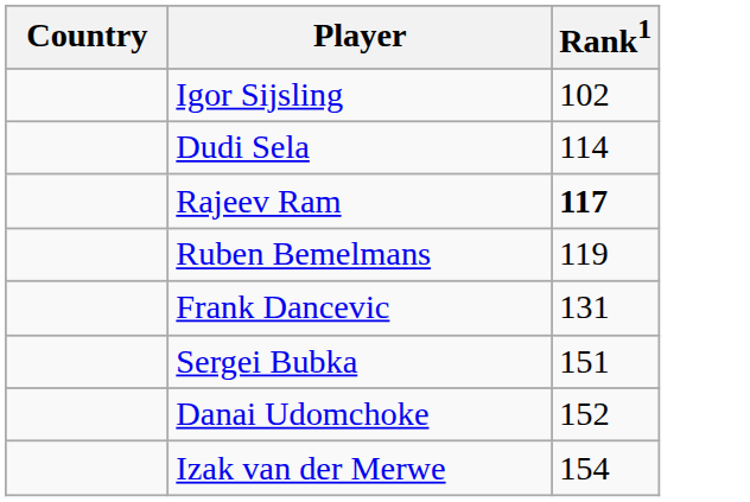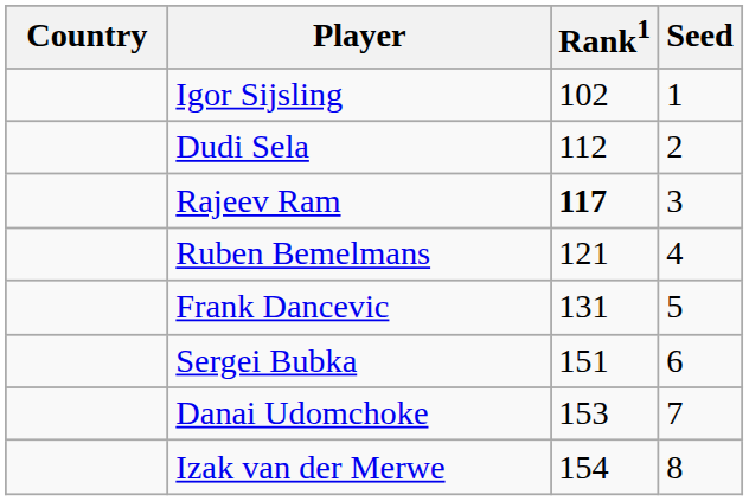+ column: Seed | 1 | 2 | 3 | 4 | 5 | 6 | 7 | 8
Dudi Sela | Rank1: 114 -> 112
Ruben Bemelmans | Rank1: 119 -> 121
Danai Udomchoke | Rank1: 152 -> 153
